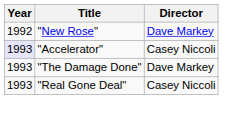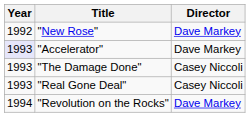"Accelerator" | Director: Casey Niccoli -> Dave Markey
"The Damage Done" | Director: Dave Markey -> Casey Niccoli
+ row: 1994 | "Revolution on the Rocks" | Dave Markey
